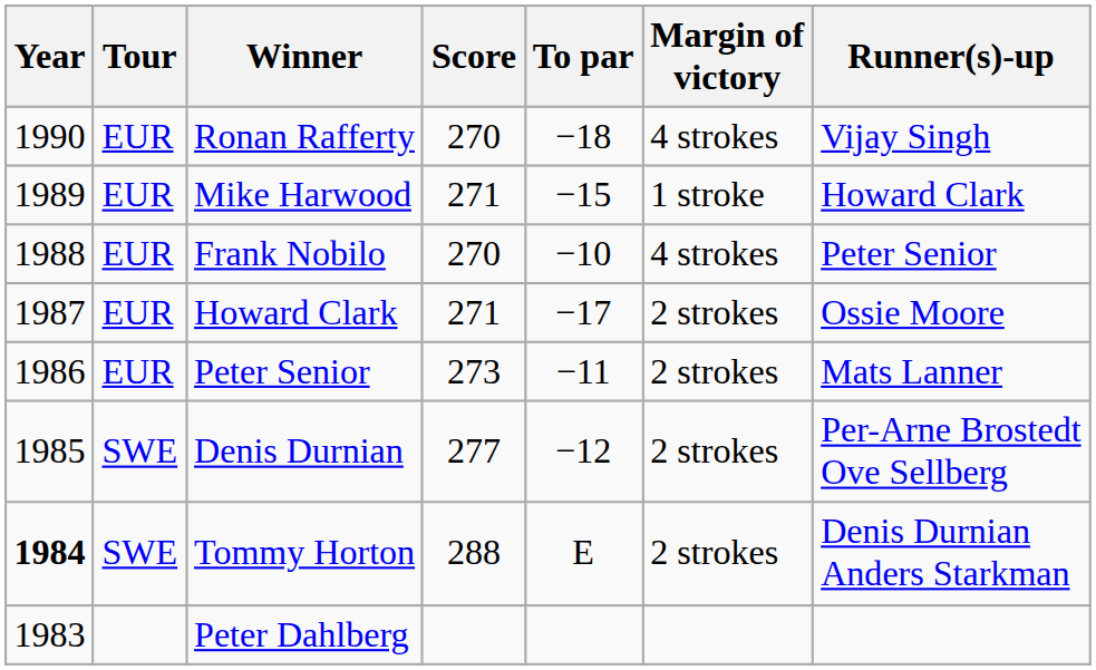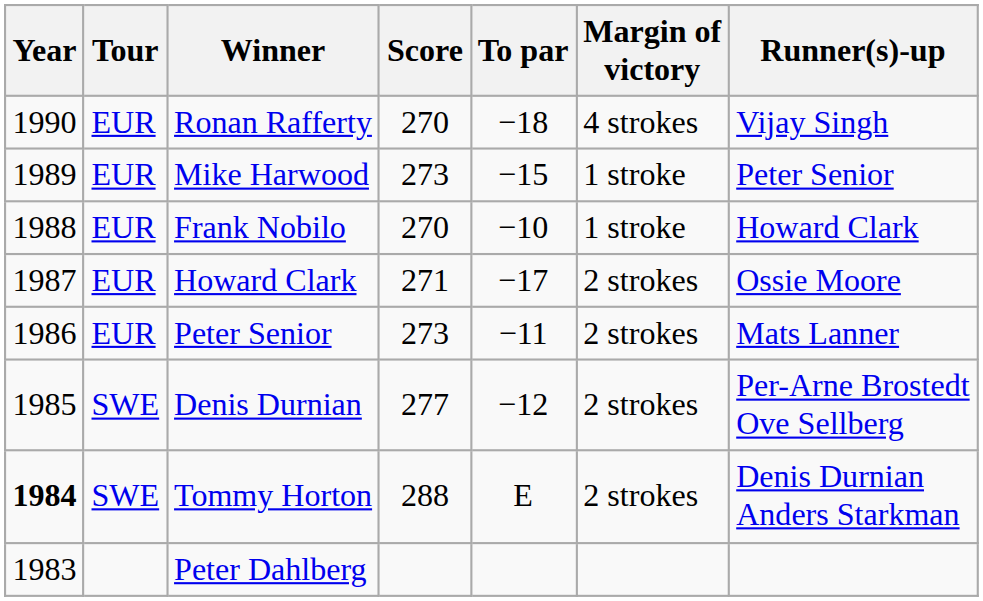Mike Harwood | Score: 271 -> 273
Mike Harwood | Runner(s)-up: Howard Clark -> Peter Senior
Frank Nobilo | Margin of victory: 4 strokes -> 1 stroke
Frank Nobilo | Runner(s)-up: Peter Senior -> Howard Clark
